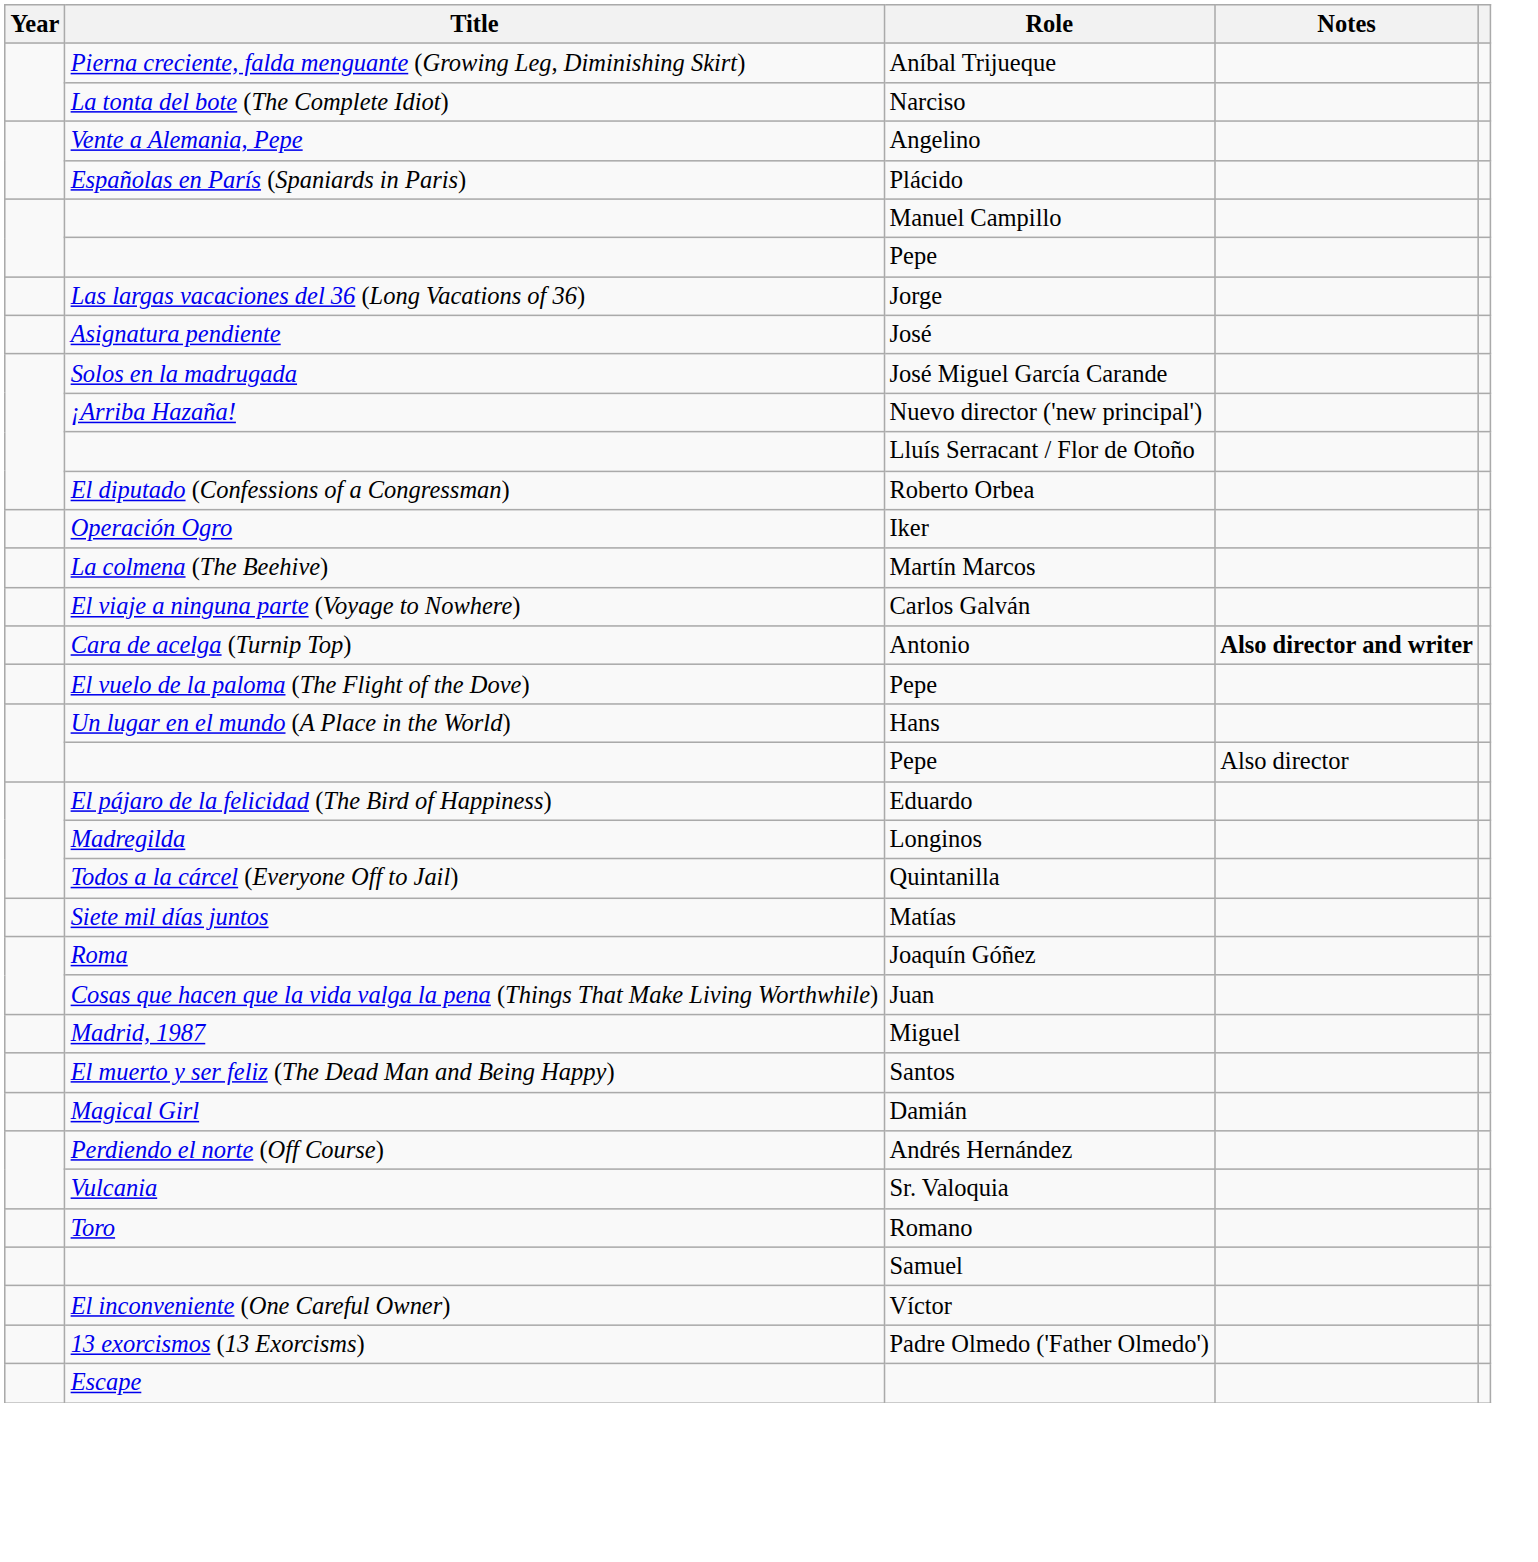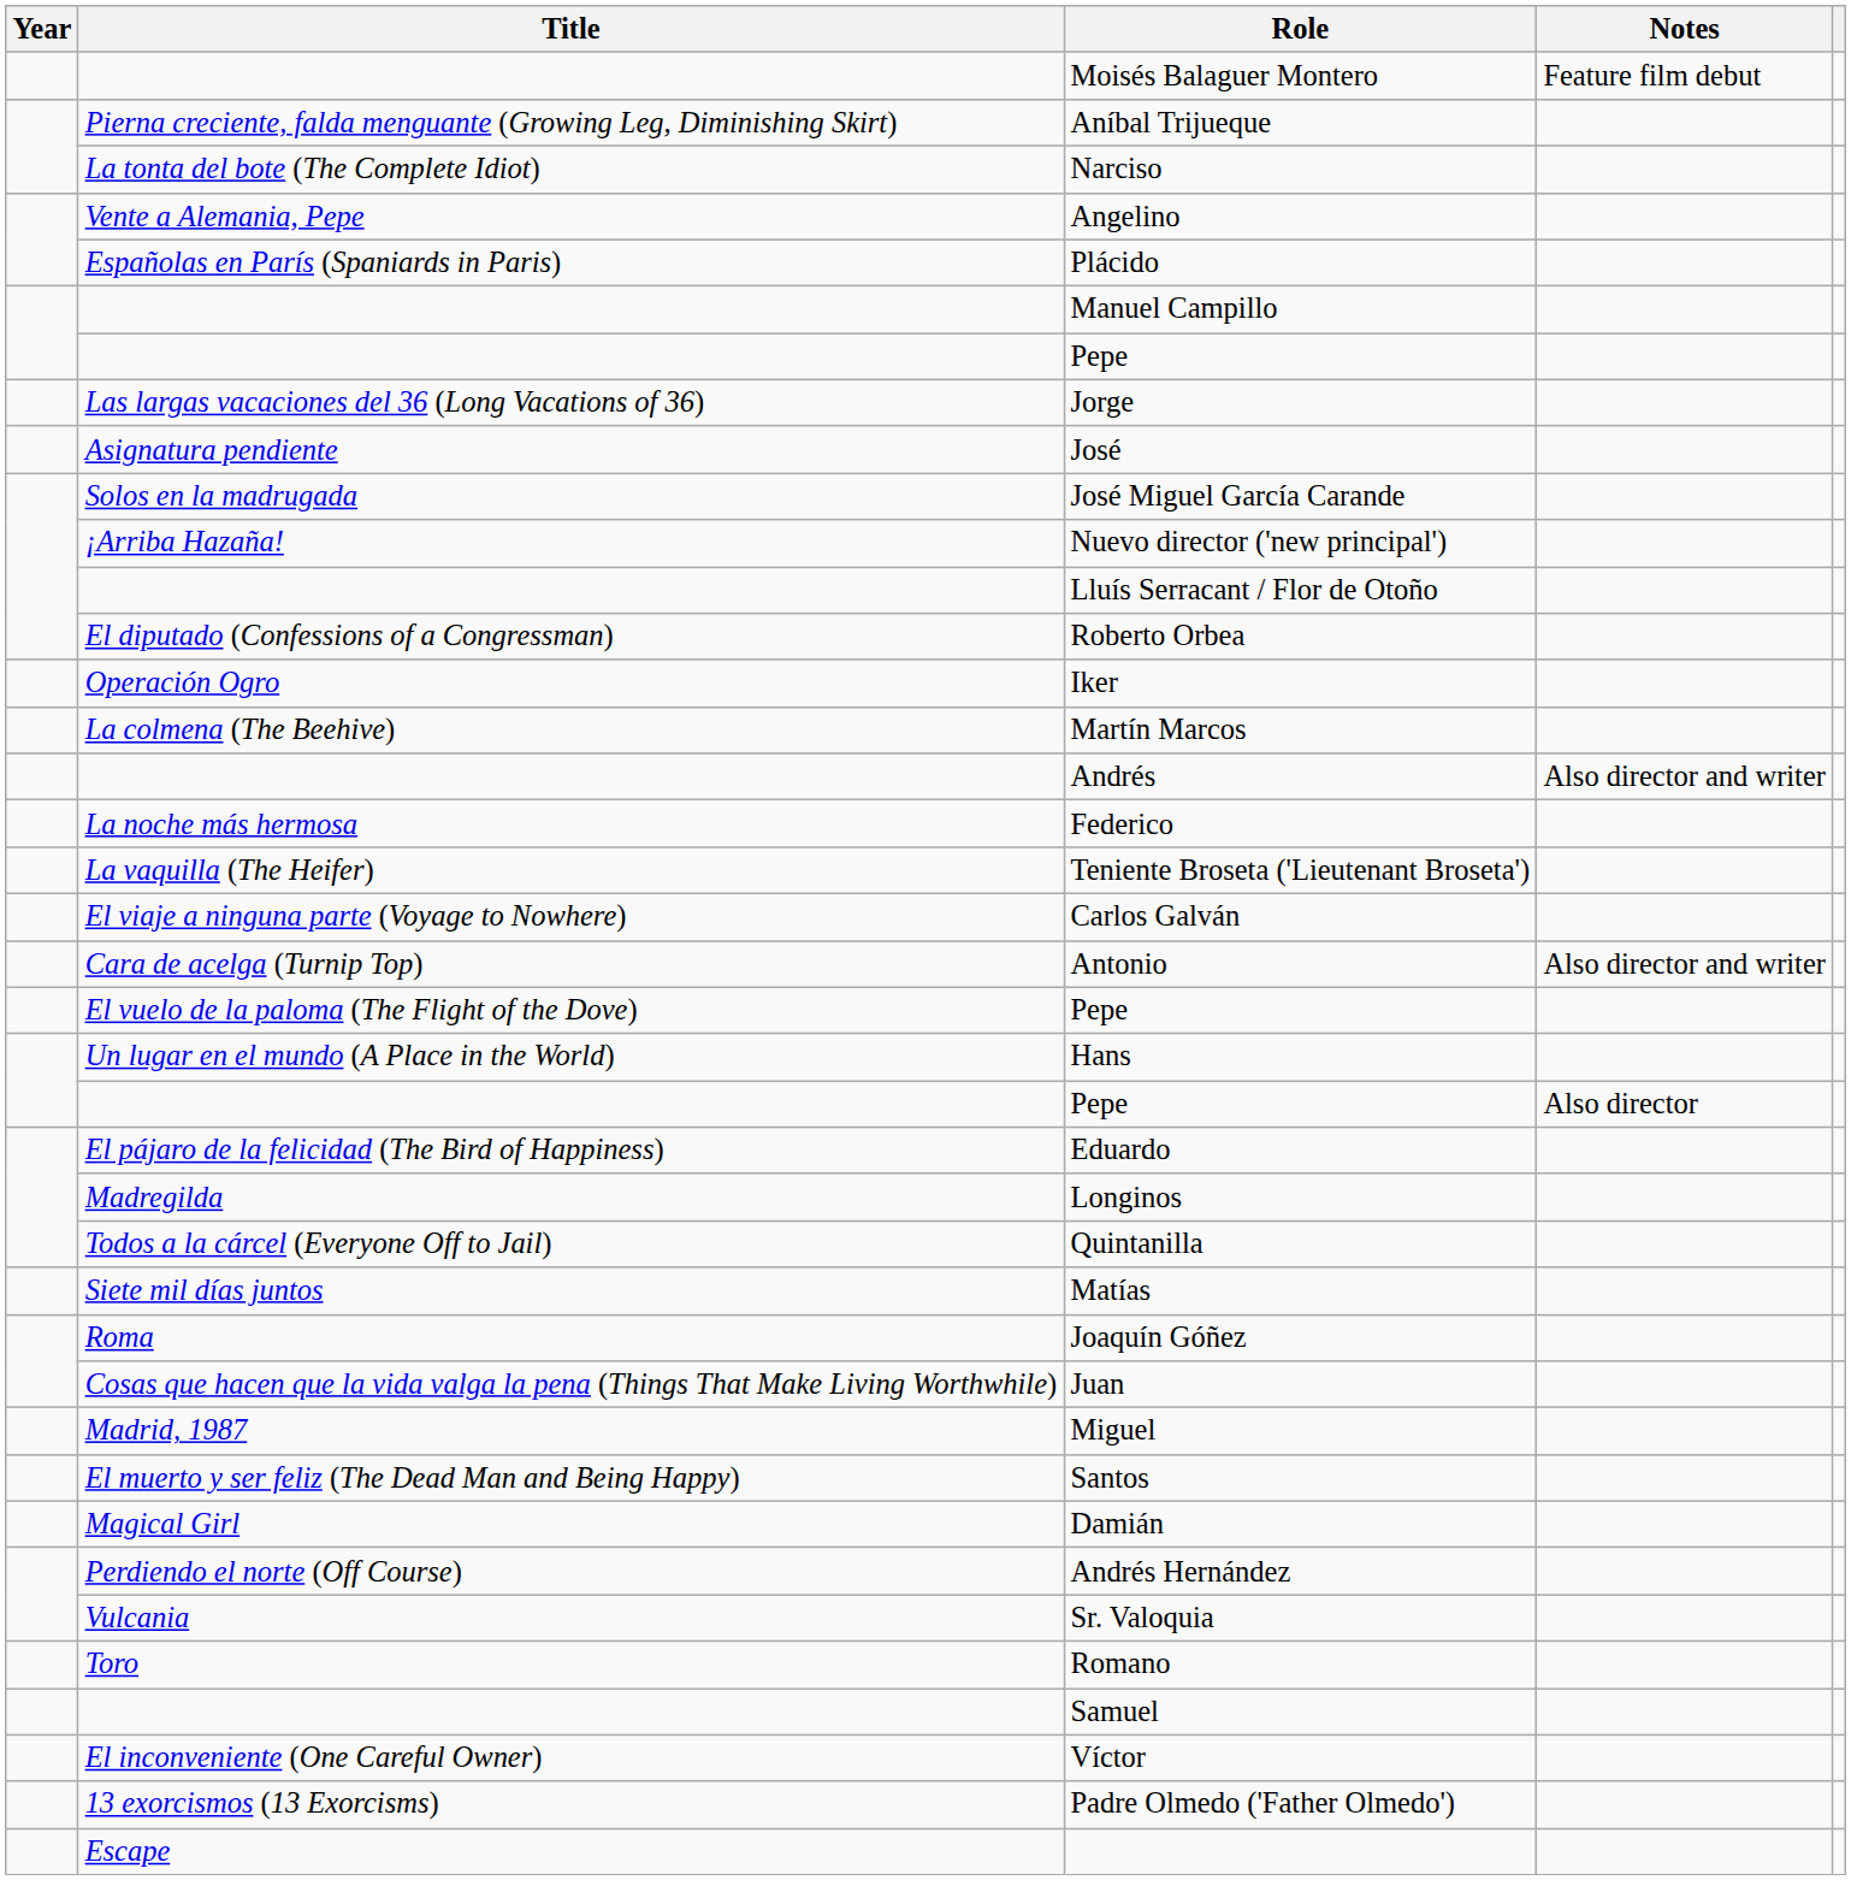+ row: Moisés Balaguer Montero | Feature film debut
+ row: Andrés | Also director and writer
+ row: La noche más hermosa | Federico
+ row: La vaquilla (The Heifer) | Teniente Broseta ('Lieutenant Broseta')
Antonio | Notes: bold -> normal
